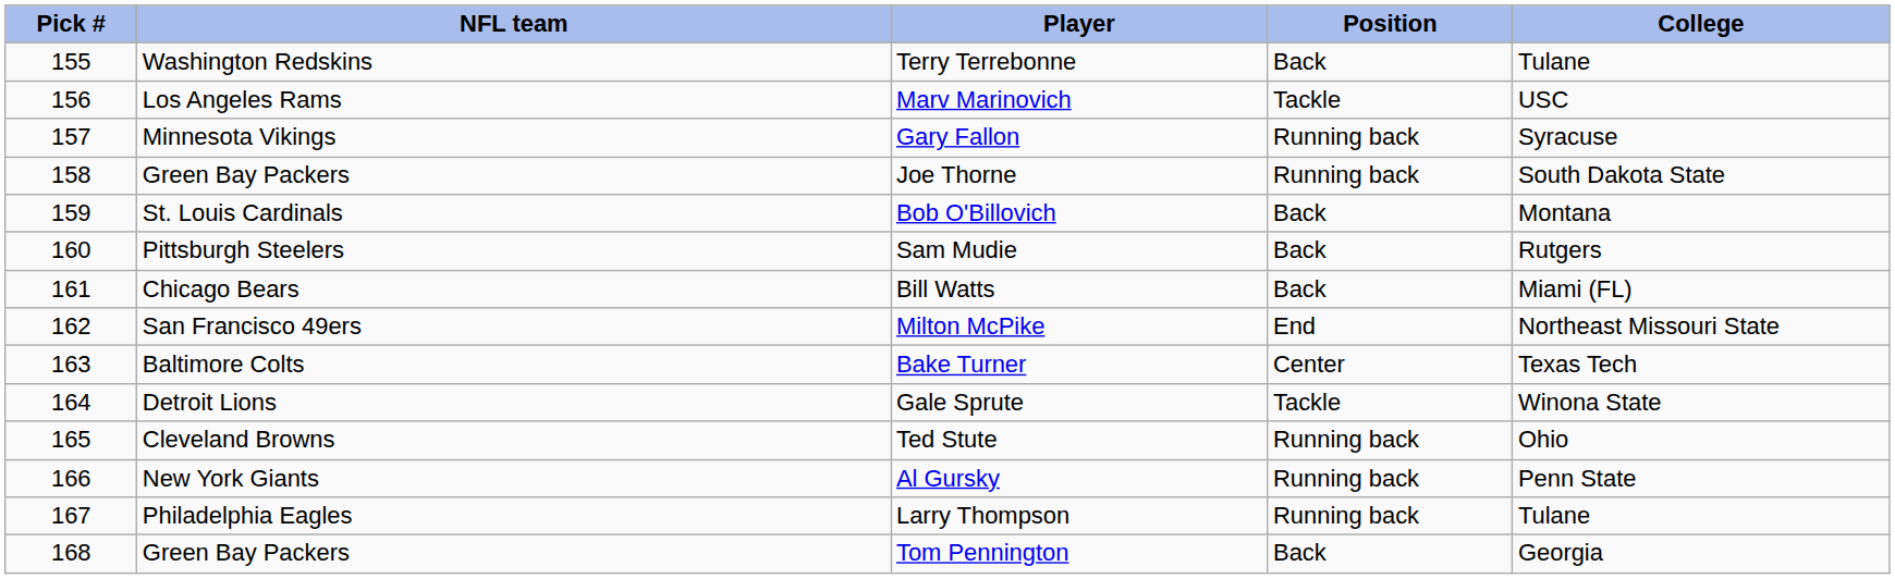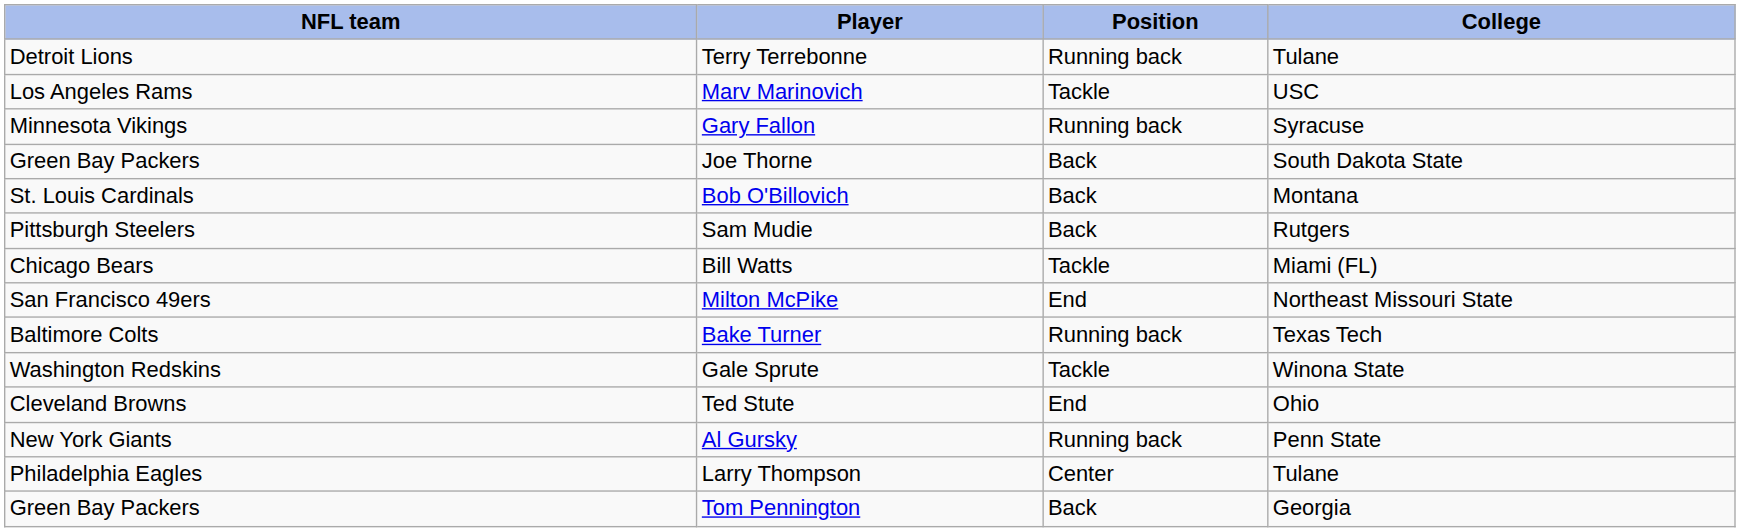- column: Pick # | 155 | 156 | 157 | 158 | 159 | 160 | 161 | 162 | 163 | 164 | 165 | 166 | 167 | 168
Terry Terrebonne | NFL team: Washington Redskins -> Detroit Lions
Terry Terrebonne | Position: Back -> Running back
Joe Thorne | Position: Running back -> Back
Bill Watts | Position: Back -> Tackle
Bake Turner | Position: Center -> Running back
Gale Sprute | NFL team: Detroit Lions -> Washington Redskins
Ted Stute | Position: Running back -> End
Larry Thompson | Position: Running back -> Center
